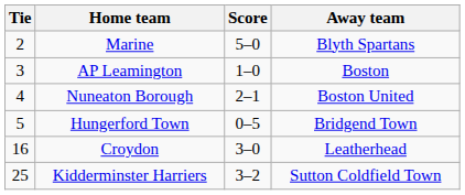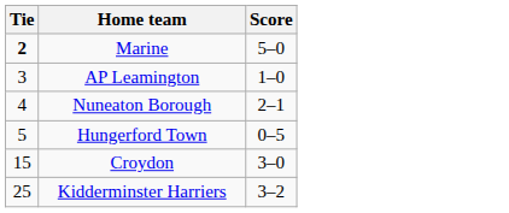- column: Away team | Blyth Spartans | Boston | Boston United | Bridgend Town | Leatherhead | Sutton Coldfield Town
Marine | Tie: normal -> bold
Croydon | Tie: 16 -> 15
